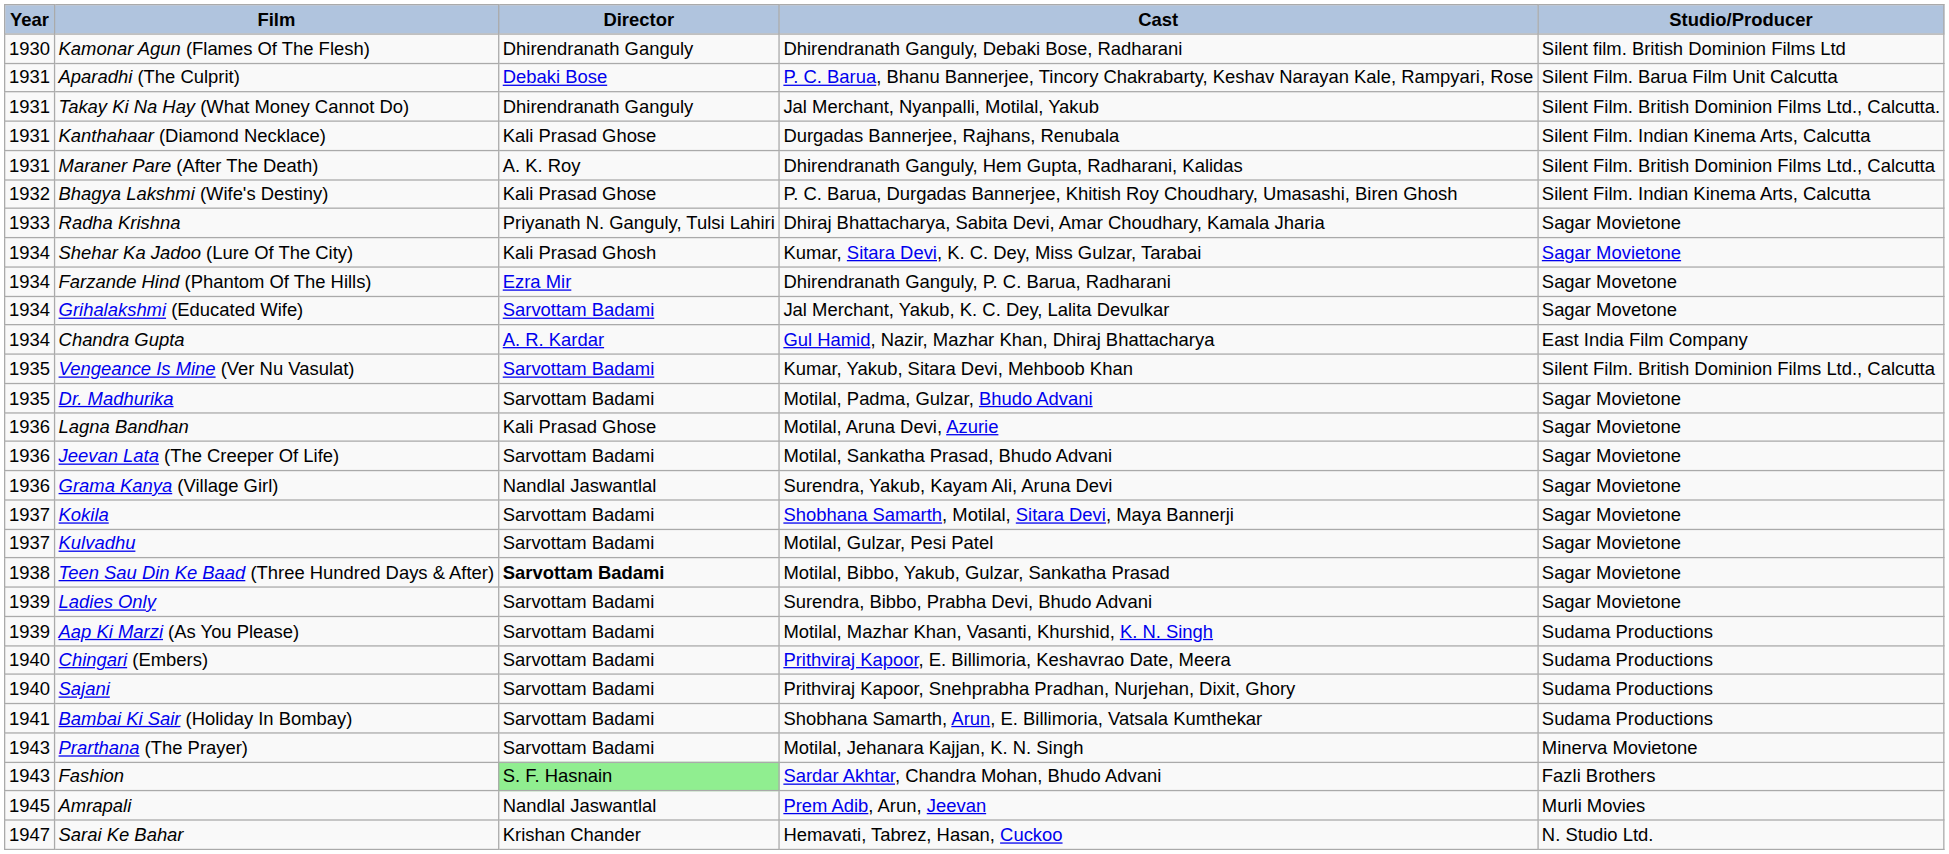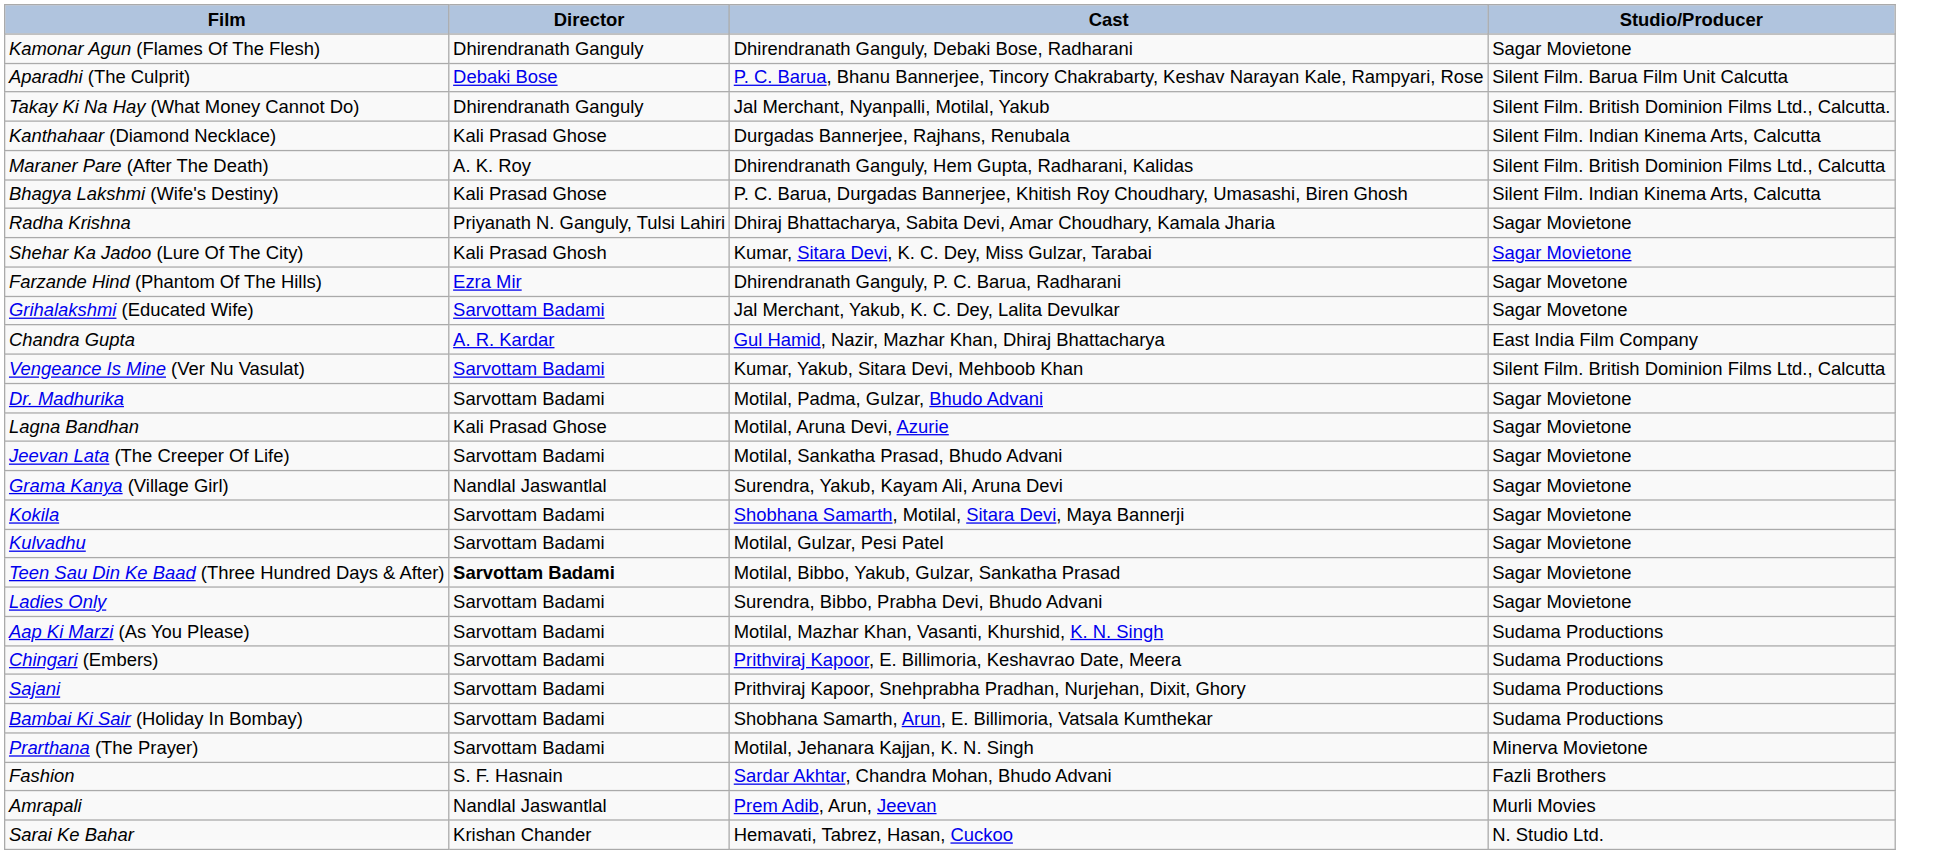- column: Year | 1930 | 1931 | 1931 | 1931 | 1931 | 1932 | 1933 | 1934 | 1934 | 1934 | 1934 | 1935 | 1935 | 1936 | 1936 | 1936 | 1937 | 1937 | 1938 | 1939 | 1939 | 1940 | 1940 | 1941 | 1943 | 1943 | 1945 | 1947
Kamonar Agun (Flames Of The Flesh) | Studio/Producer: Silent film. British Dominion Films Ltd -> Sagar Movietone
Fashion | Director: lightgreen background -> no background
